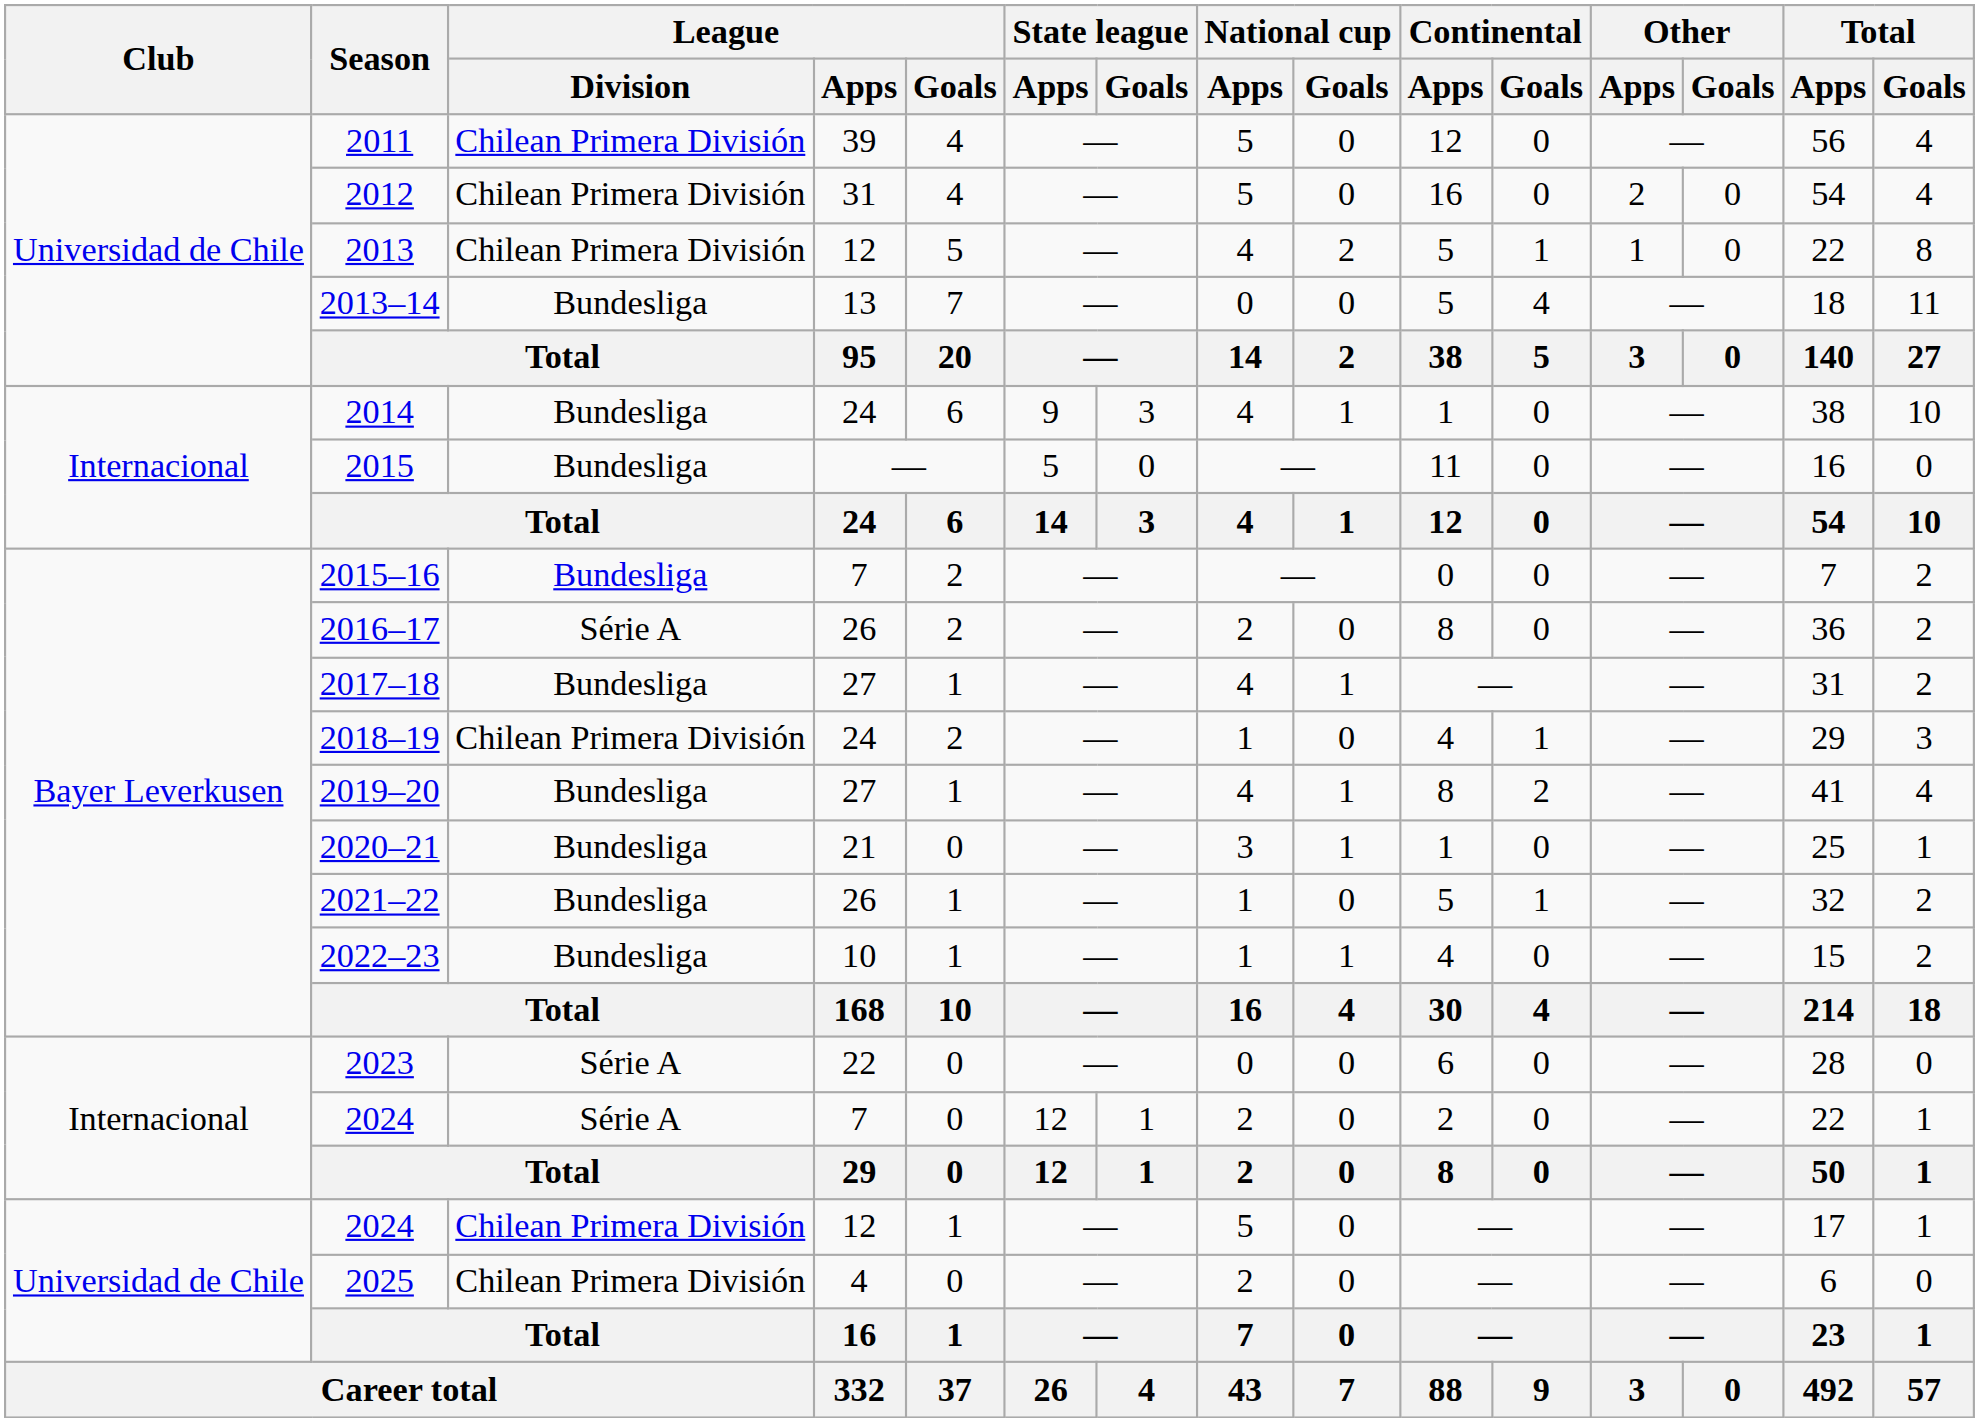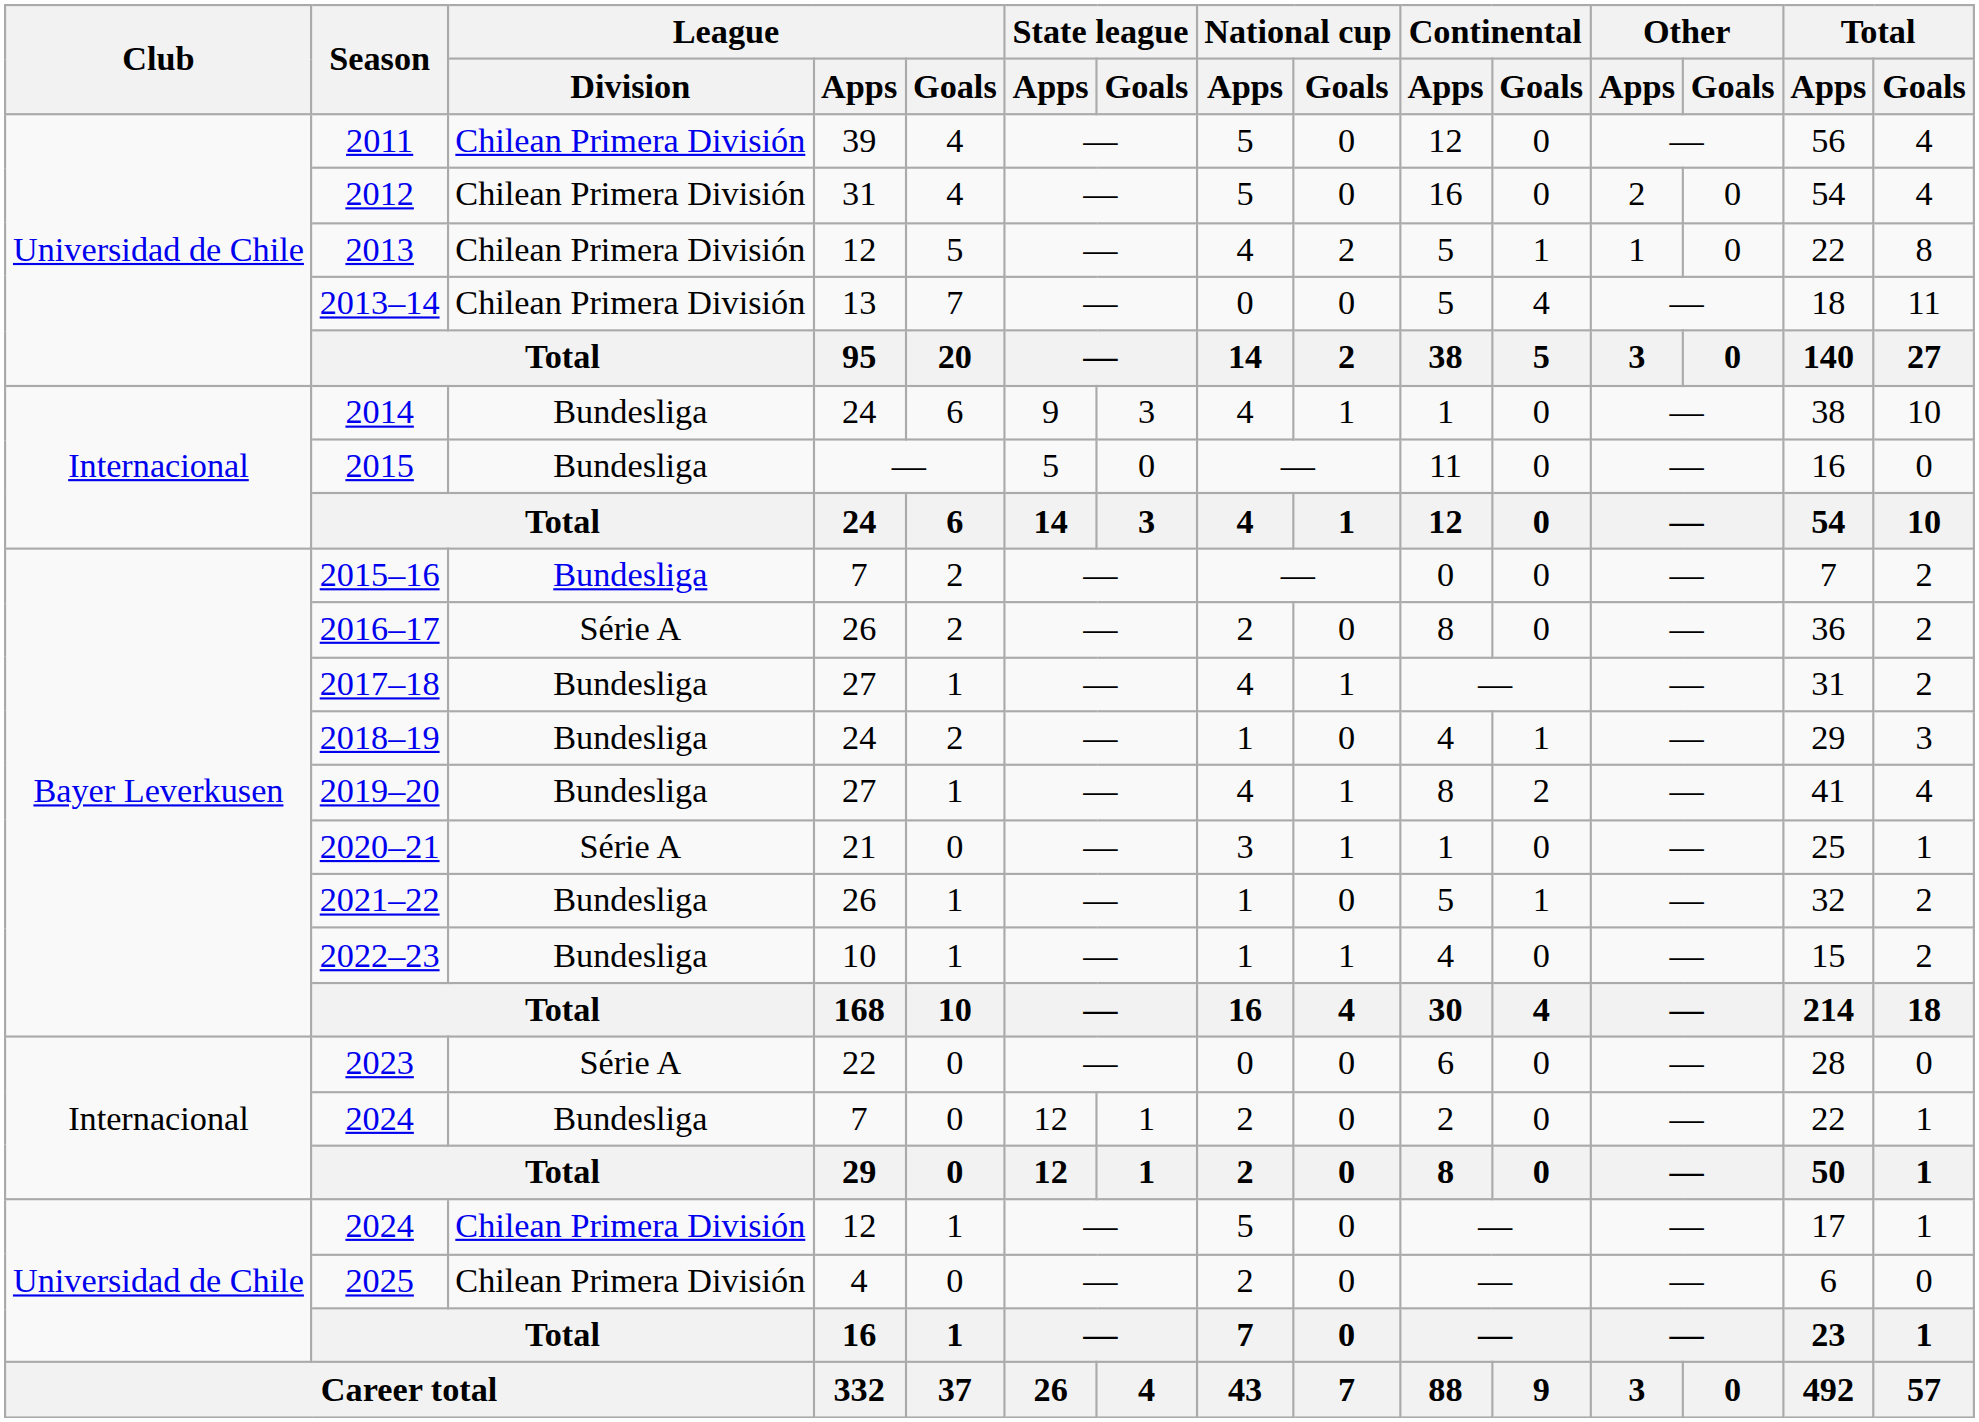2013–14 | League / Division: Bundesliga -> Chilean Primera División
2018–19 | League / Division: Chilean Primera División -> Bundesliga
2020–21 | League / Division: Bundesliga -> Série A
2024 / 7 | League / Division: Série A -> Bundesliga
